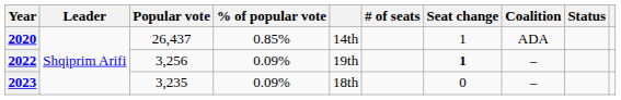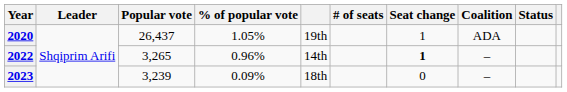2020 | % of popular vote: 0.85% -> 1.05%
2020 | column 5: 14th -> 19th
2022 | Popular vote: 3,256 -> 3,265
2022 | % of popular vote: 0.09% -> 0.96%
2022 | column 5: 19th -> 14th
2023 | Popular vote: 3,235 -> 3,239
